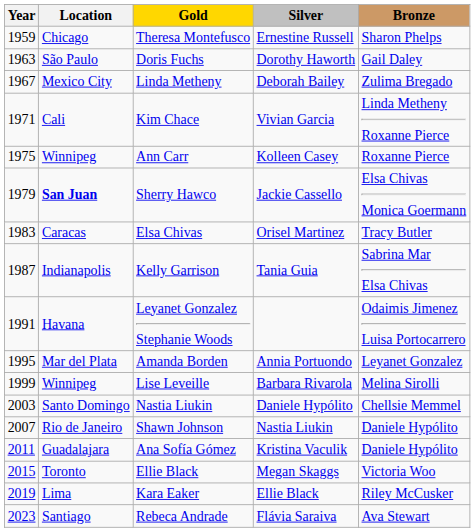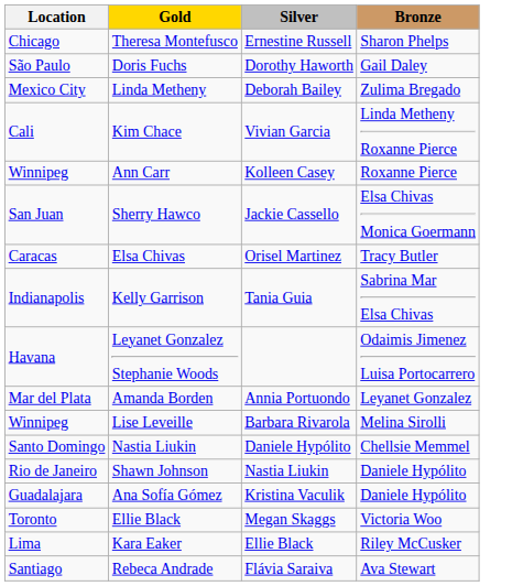- column: Year | 1959 | 1963 | 1967 | 1971 | 1975 | 1979 | 1983 | 1987 | 1991 | 1995 | 1999 | 2003 | 2007 | 2011 | 2015 | 2019 | 2023
Sherry Hawco | Location: bold -> normal
